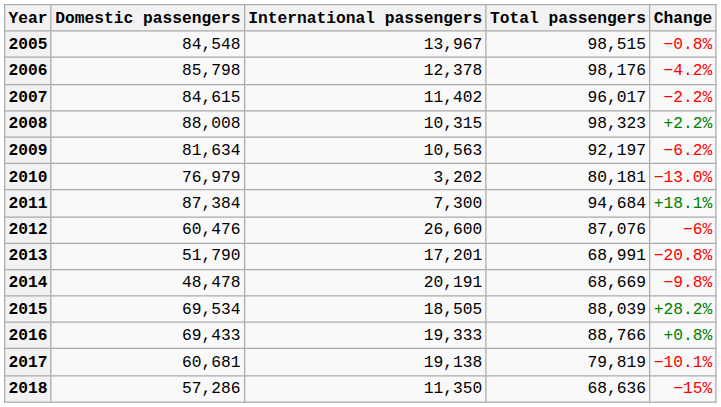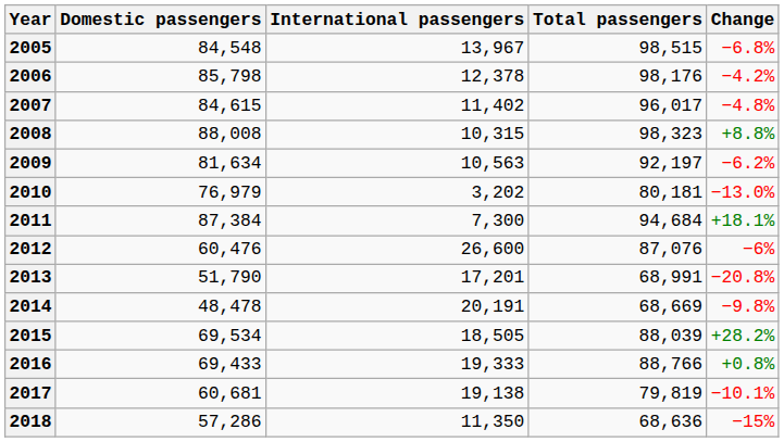2005 | Change: −0.8% -> −6.8%
2007 | Change: −2.2% -> −4.8%
2008 | Change: +2.2% -> +8.8%
